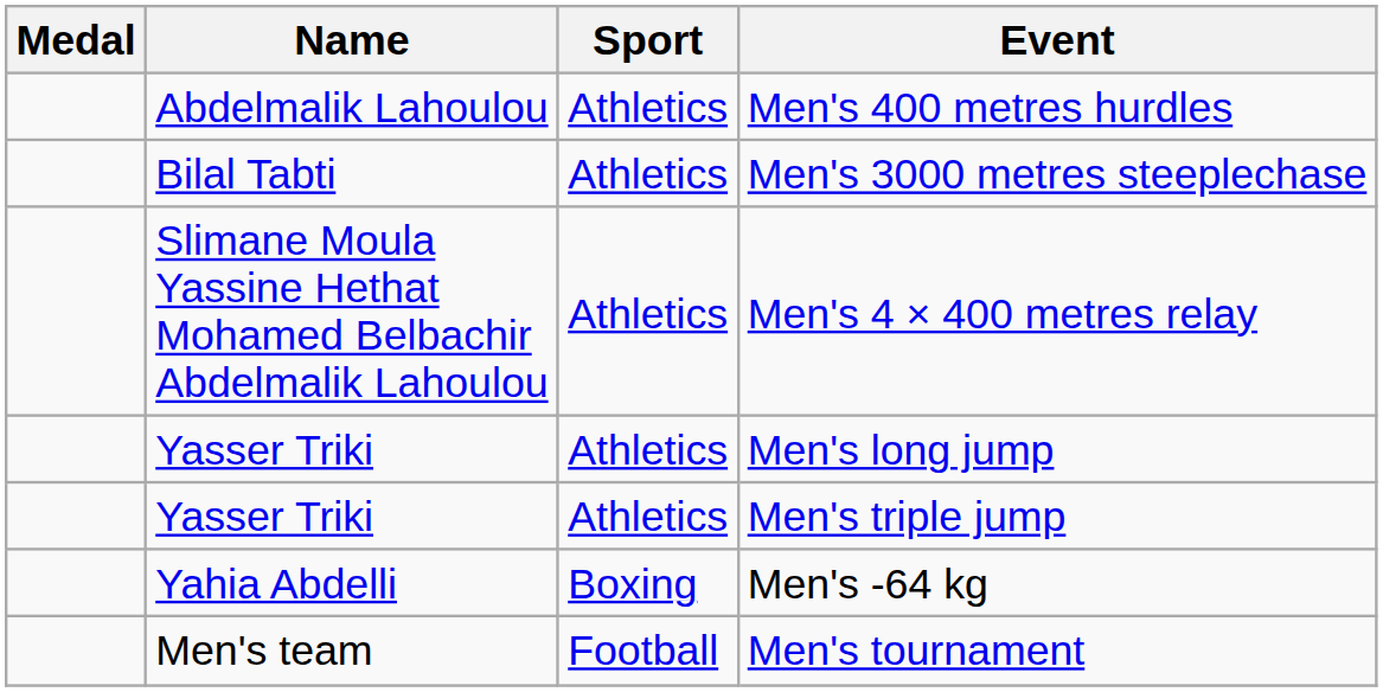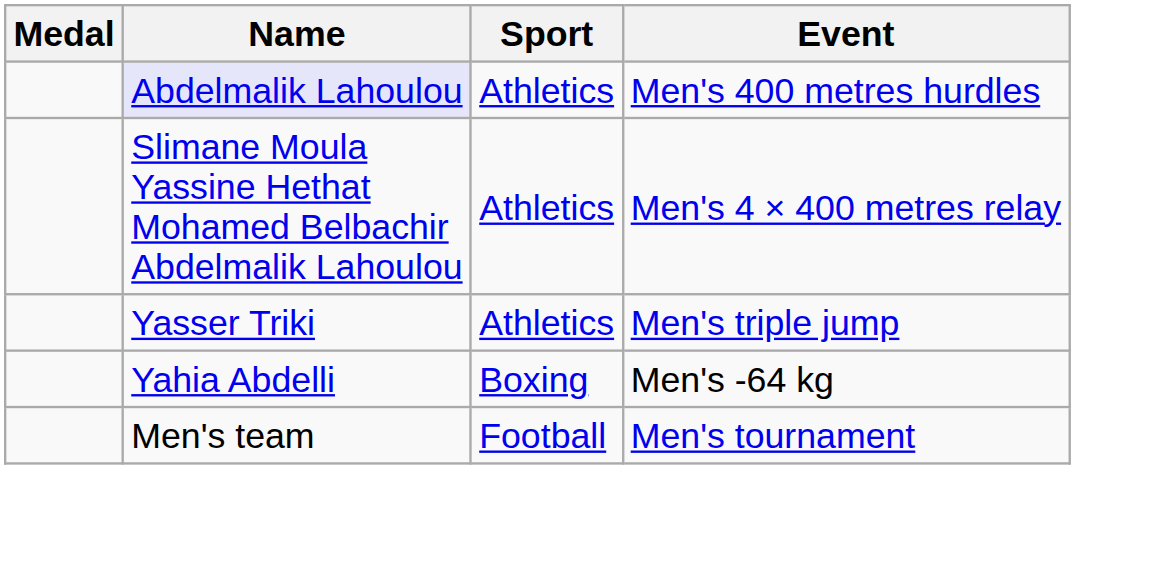Men's 400 metres hurdles | Name: no background -> lavender background
- row: Bilal Tabti | Athletics | Men's 3000 metres steeplechase
- row: Yasser Triki | Athletics | Men's long jump
